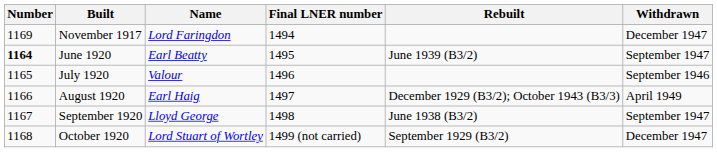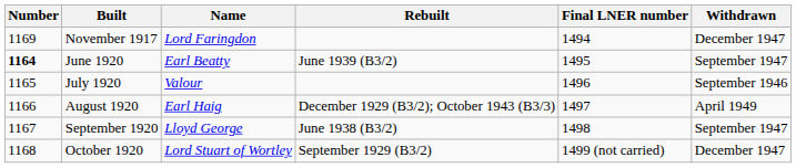columns swapped: Rebuilt <-> Final LNER number
